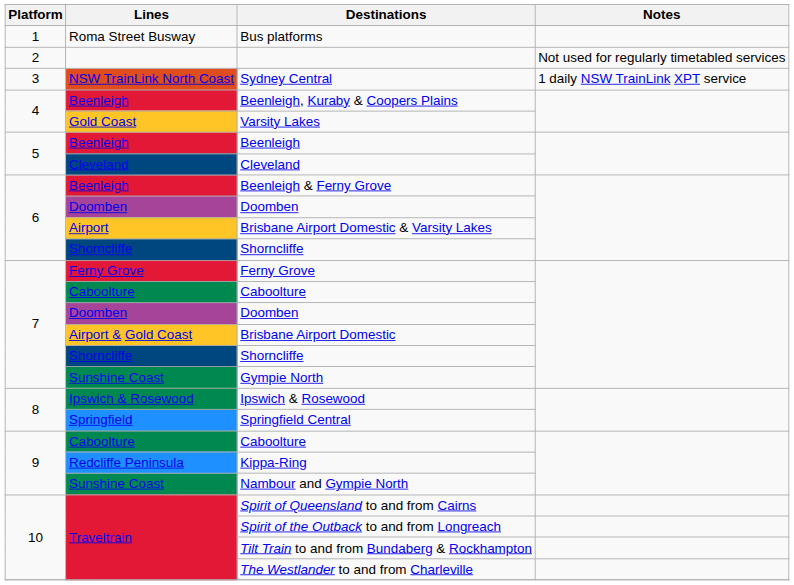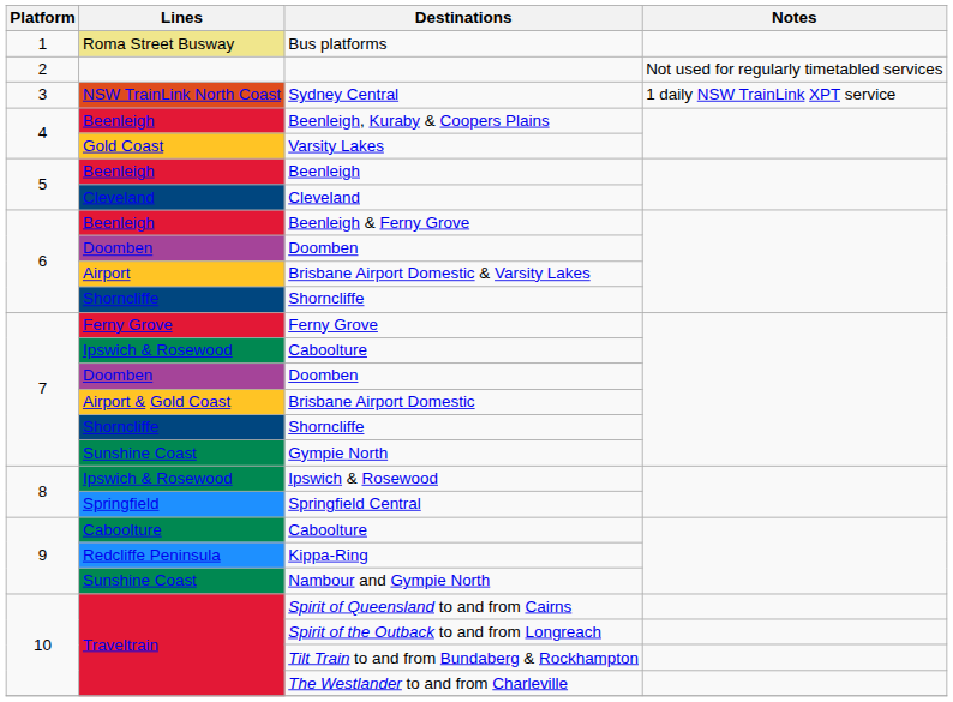Bus platforms | Lines: no background -> khaki background
7 / Caboolture | Lines: Caboolture -> Ipswich & Rosewood
